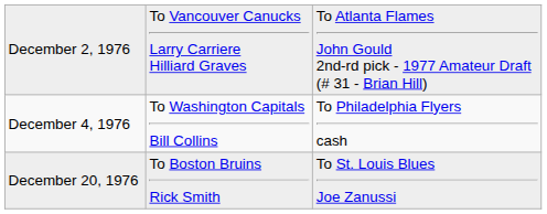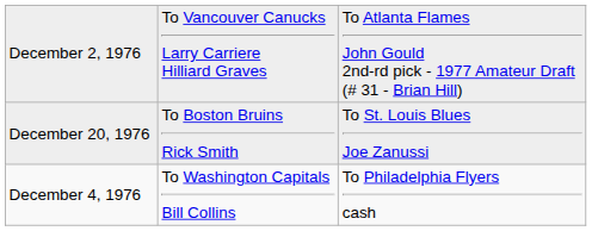rows swapped: December 4, 1976 <-> December 20, 1976
